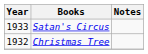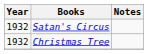Satan's Circus | Year: 1933 -> 1932
